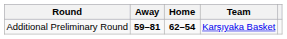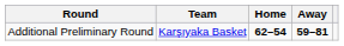columns swapped: Team <-> Away
